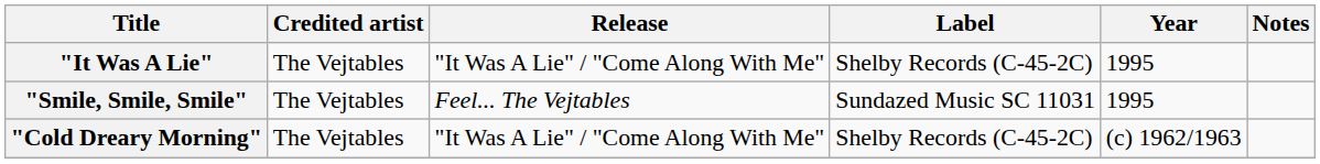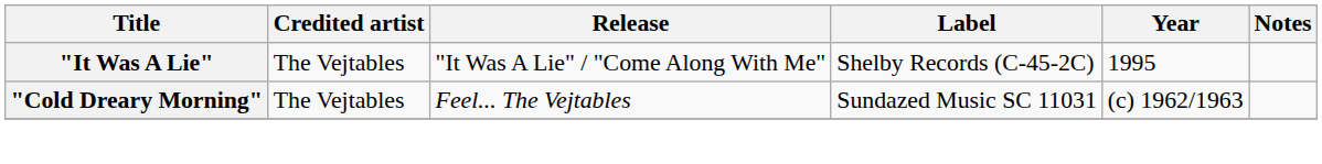- row: "Smile, Smile, Smile" | The Vejtables | Feel... The Vejtables | Sundazed Music SC 11031 | 1995
"Cold Dreary Morning" | Release: "It Was A Lie" / "Come Along With Me" -> Feel... The Vejtables
"Cold Dreary Morning" | Label: Shelby Records (C-45-2C) -> Sundazed Music SC 11031
